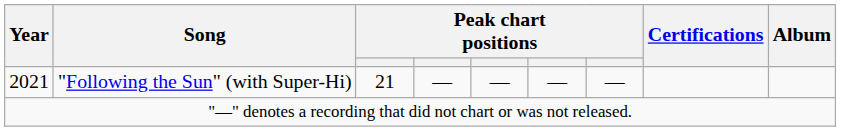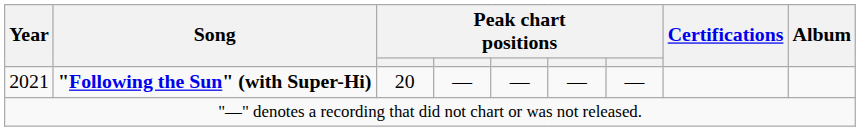2021 | Song: normal -> bold
2021 | column 3: 21 -> 20
